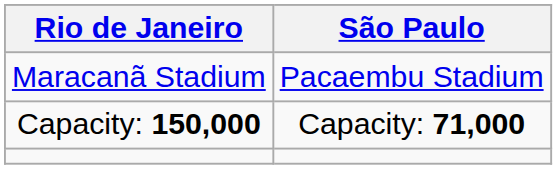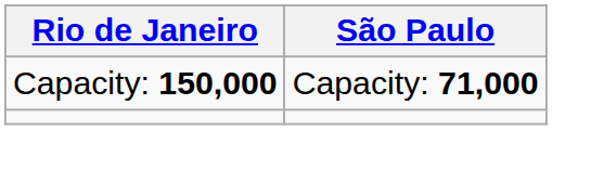- row: Maracanã Stadium | Pacaembu Stadium
